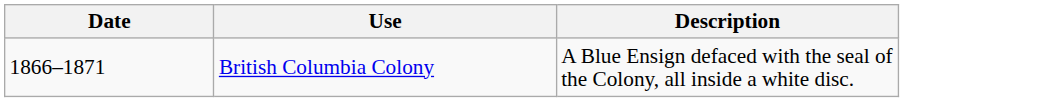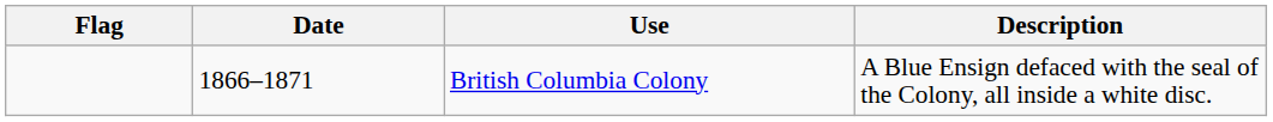+ column: Flag
